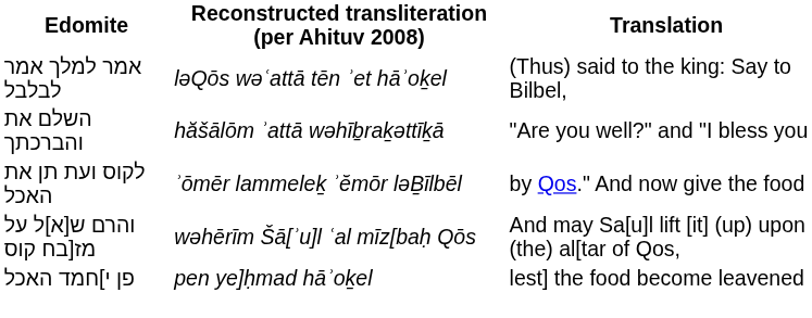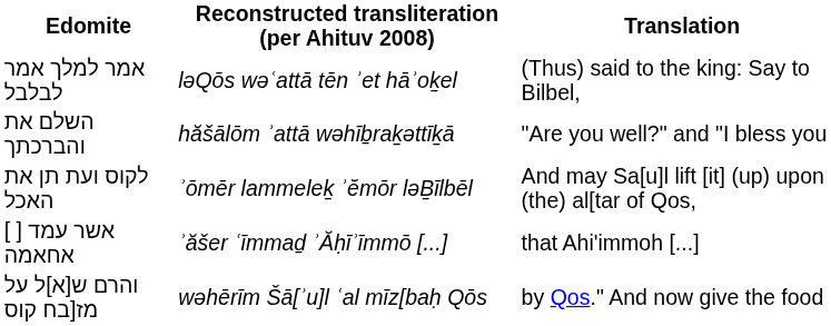לקוס ועת תן את האכל | Translation: by Qos." And now give the food -> And may Sa[u]l lift [it] (up) upon (the) al[tar of Qos,
+ row: [ ] אשר עמד אחאמה | ʾăšer ʿīmmaḏ ʾĂḥīʾīmmō [...] | that Ahi'immoh [...]
והרם ש[א]ל על מז[בח קוס | Translation: And may Sa[u]l lift [it] (up) upon (the) al[tar of Qos, -> by Qos." And now give the food
- row: פן י]חמד האכל | pen ye]ḥmad hāʾoḵel | lest] the food become leavened
